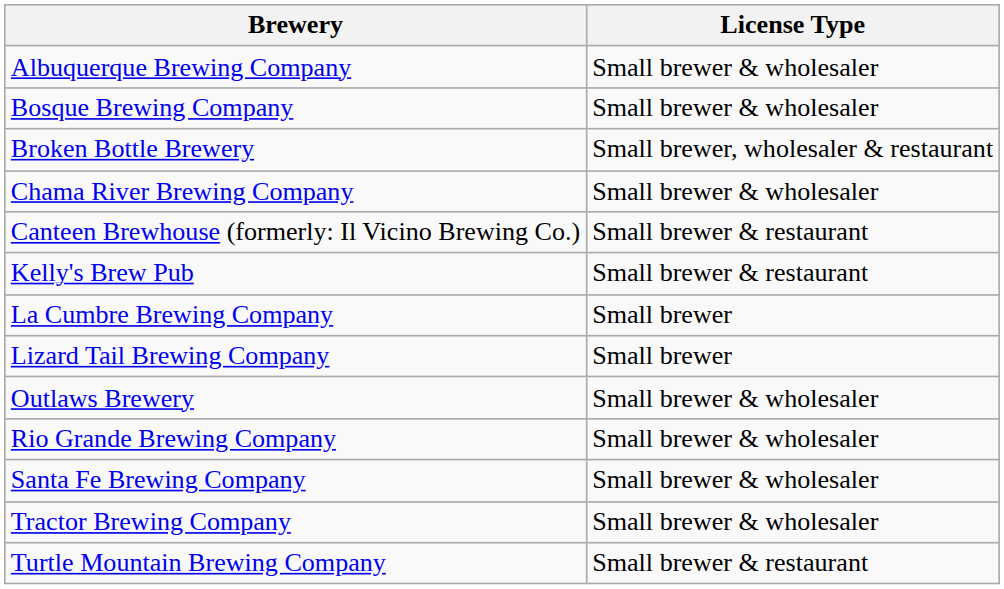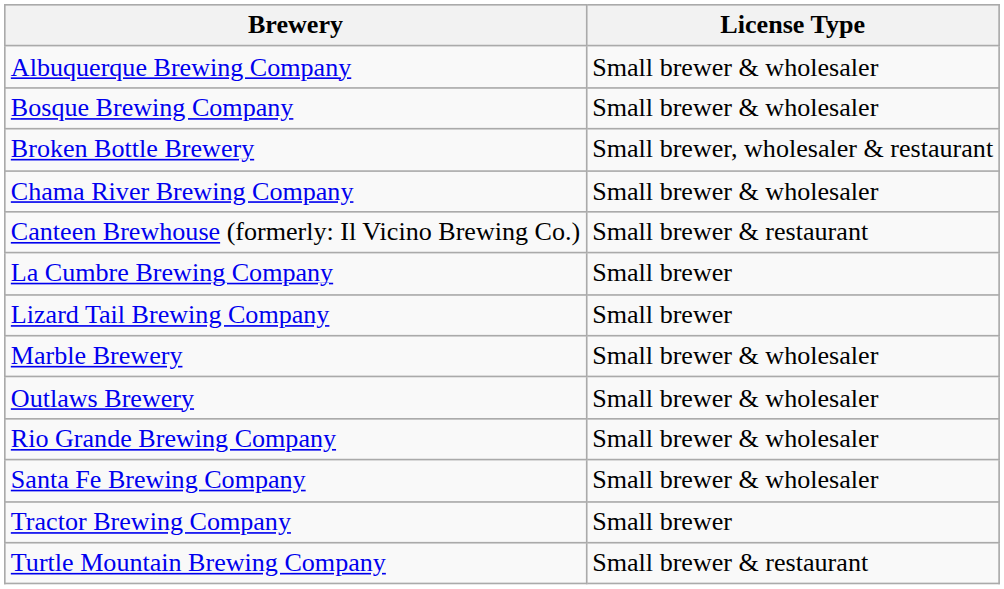- row: Kelly's Brew Pub | Small brewer & restaurant
+ row: Marble Brewery | Small brewer & wholesaler
Tractor Brewing Company | License Type: Small brewer & wholesaler -> Small brewer
